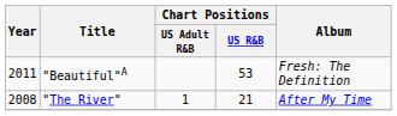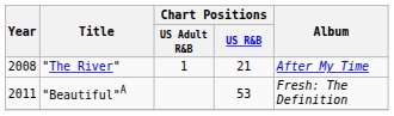rows swapped: "The River" <-> "Beautiful"A
